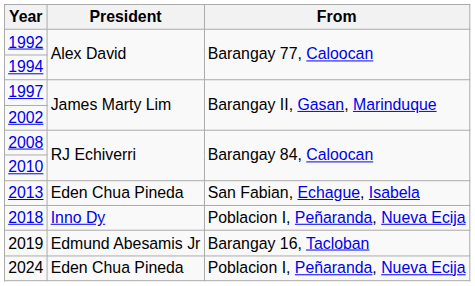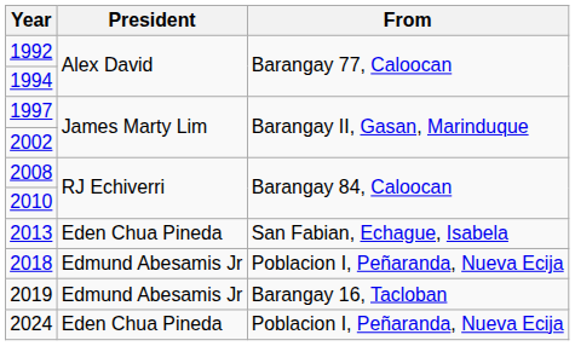2018 | President: Inno Dy -> Edmund Abesamis Jr
